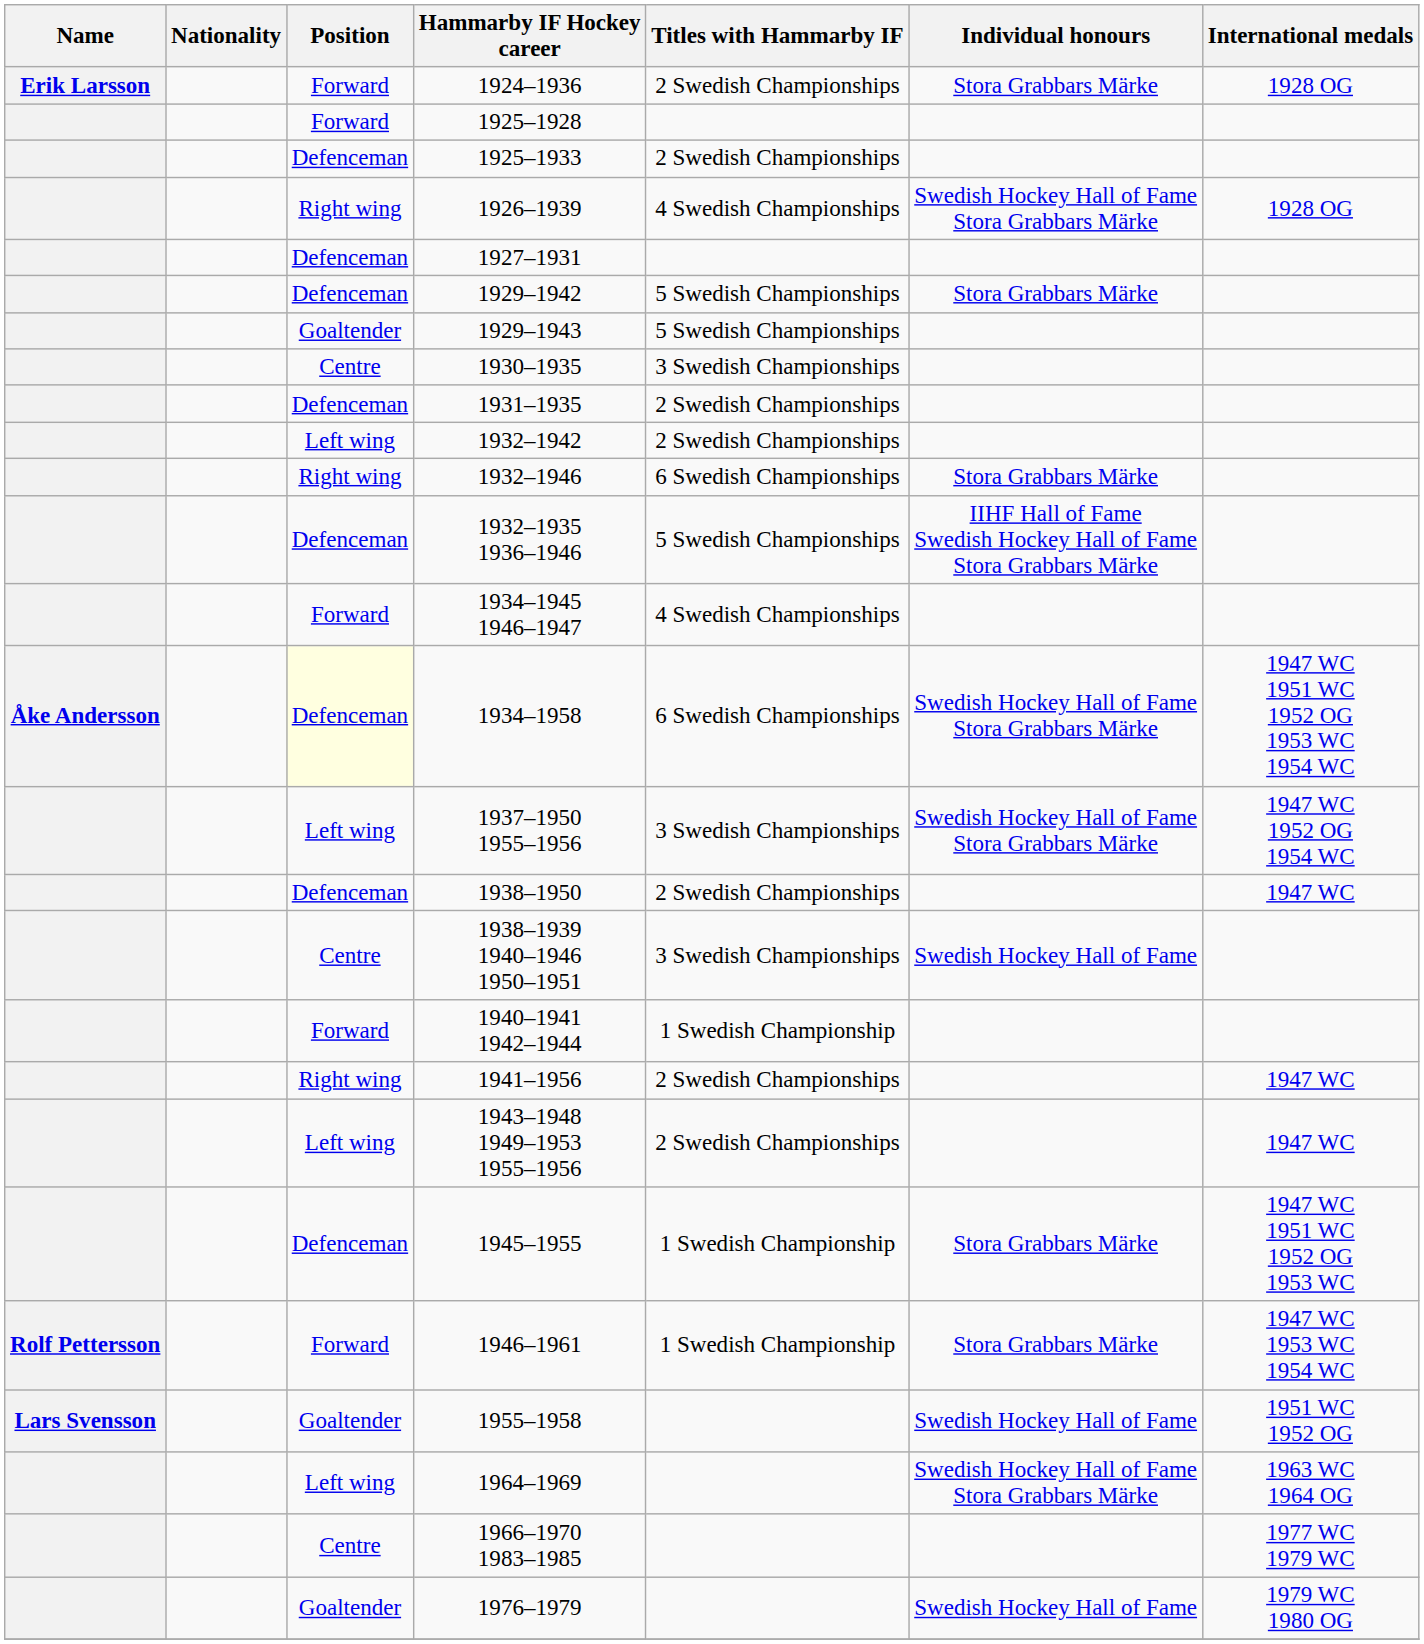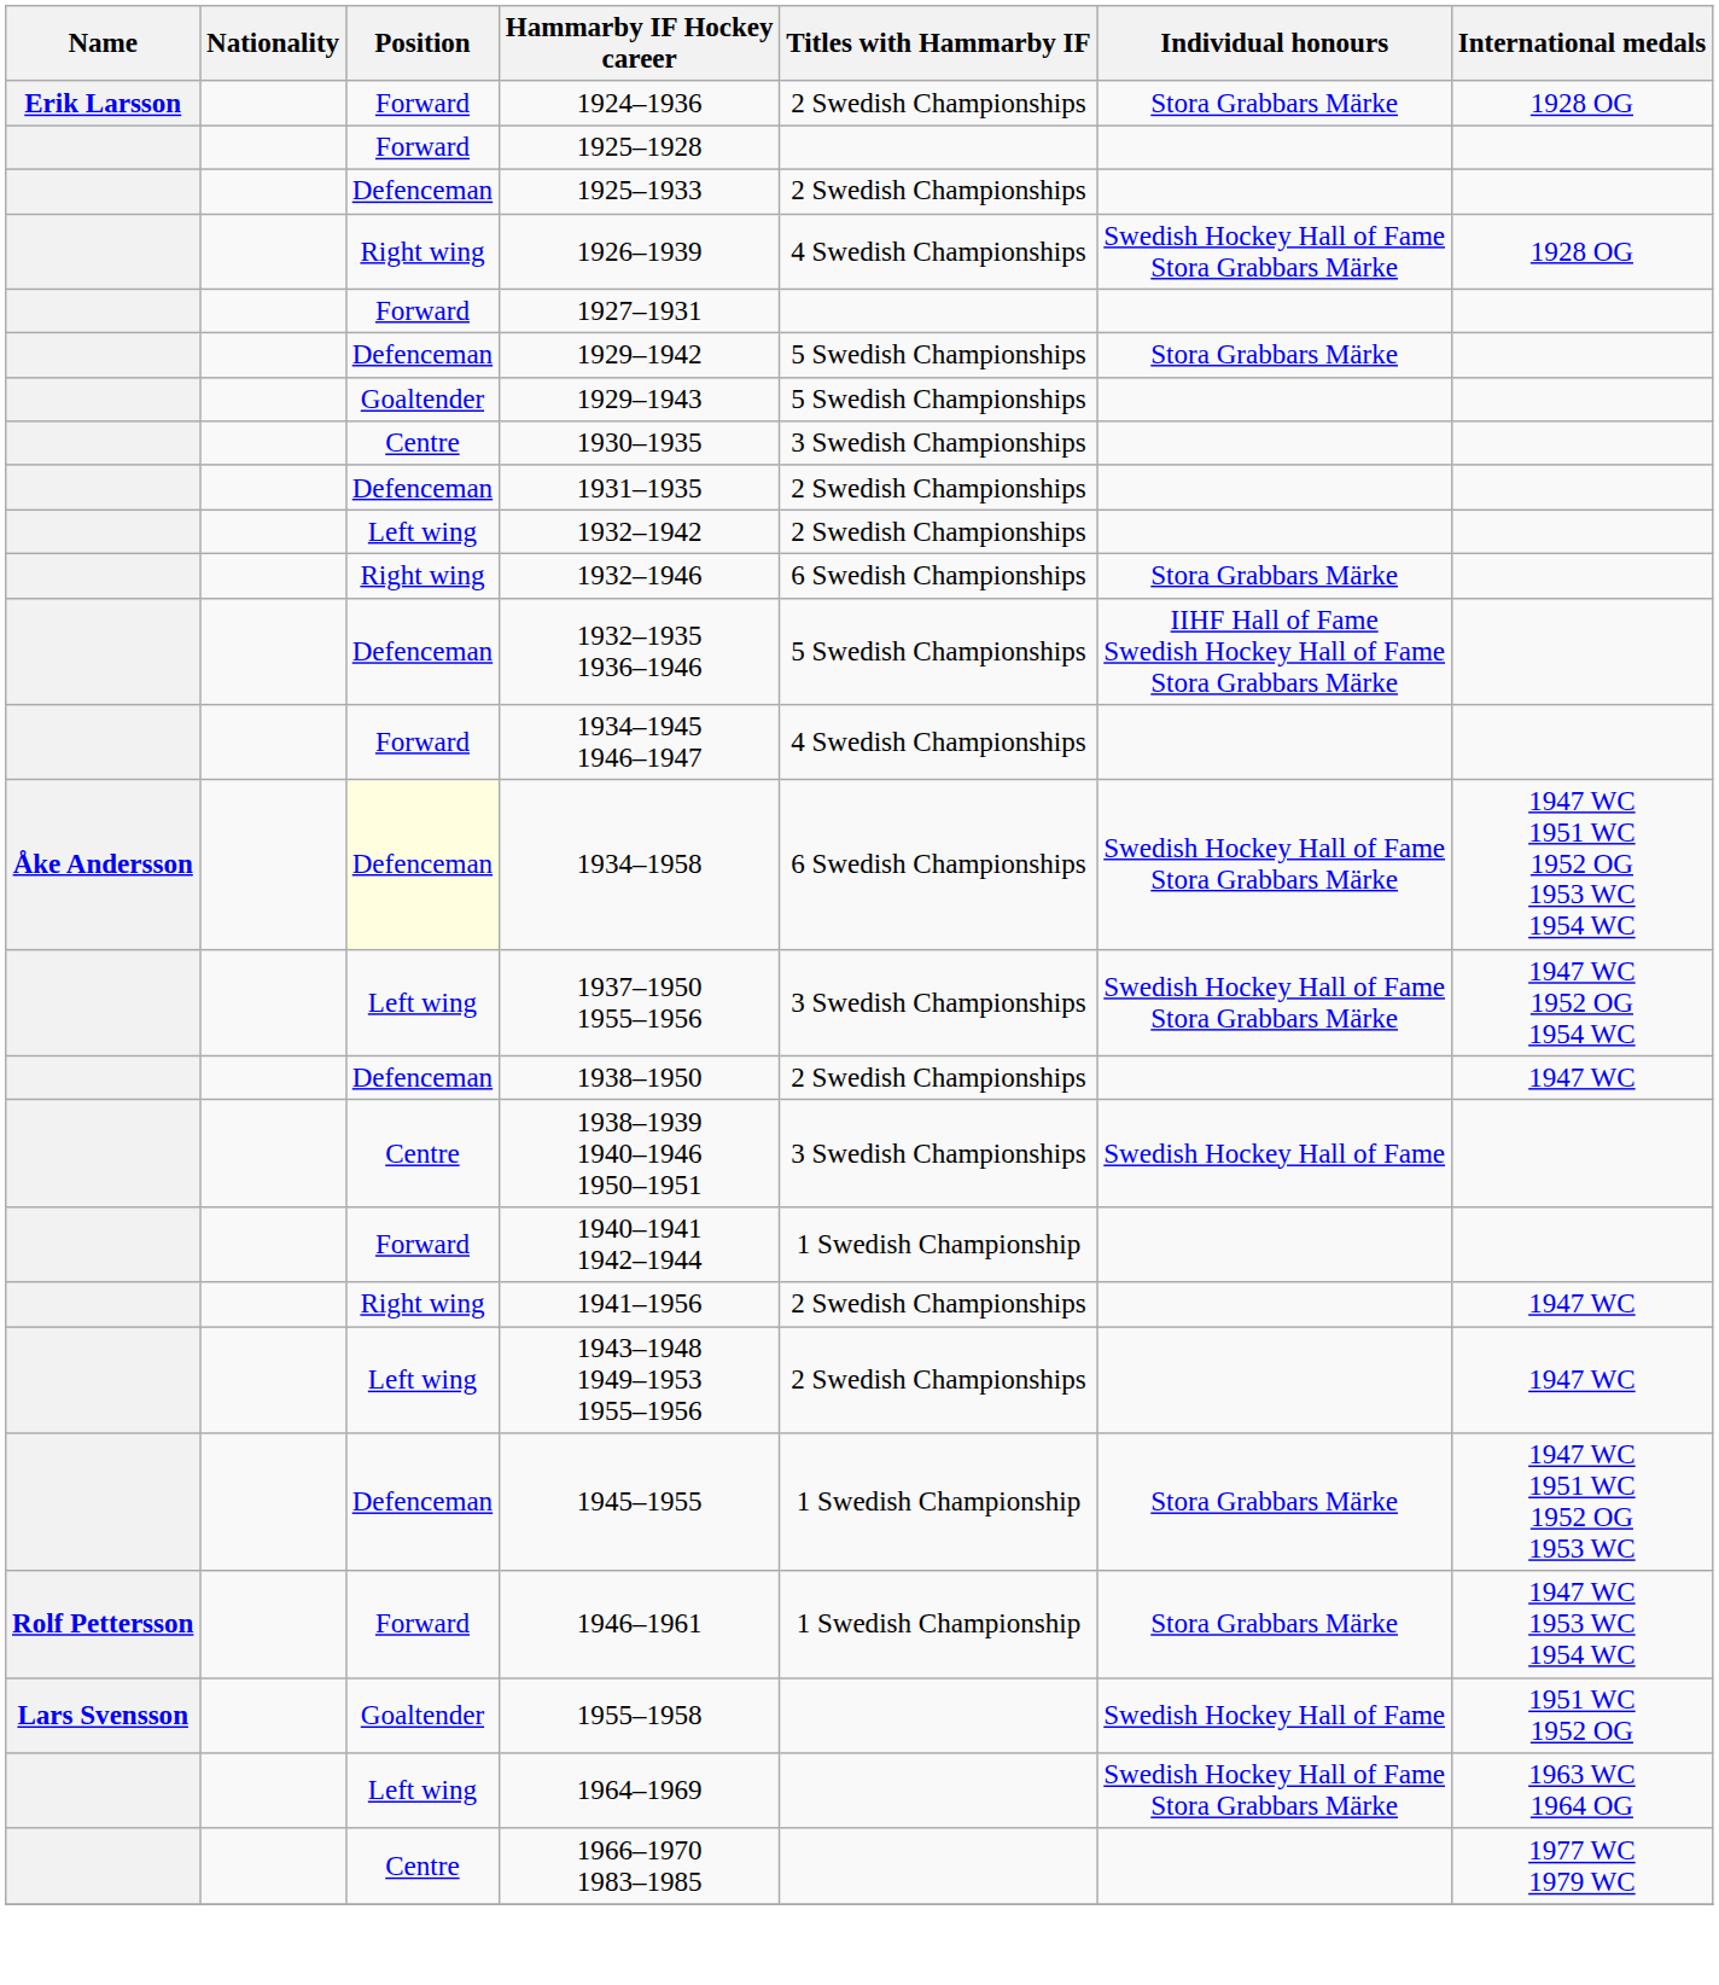1927–1931 | Position: Defenceman -> Forward
- row: Goaltender | 1976–1979 | Swedish Hockey Hall of Fame | 1979 WC 1980 OG
